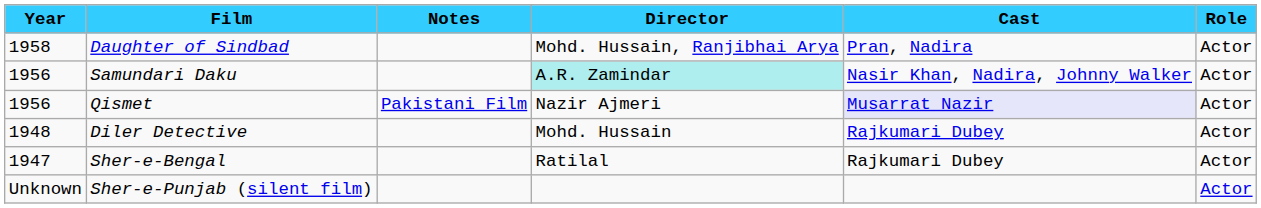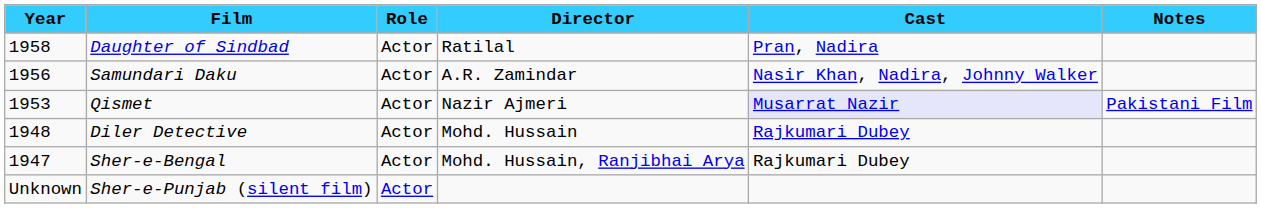columns swapped: Role <-> Notes
Daughter of Sindbad | Director: Mohd. Hussain, Ranjibhai Arya -> Ratilal
Samundari Daku | Director: paleturquoise background -> no background
Qismet | Year: 1956 -> 1953
Sher-e-Bengal | Director: Ratilal -> Mohd. Hussain, Ranjibhai Arya
